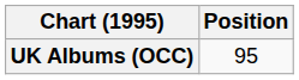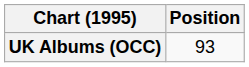UK Albums (OCC) | Position: 95 -> 93
